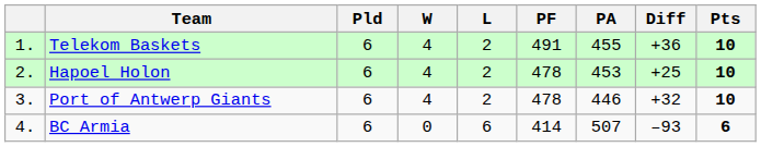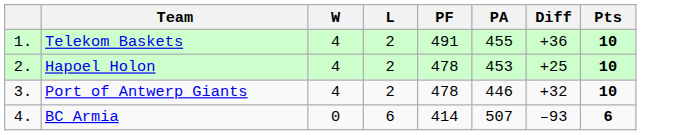- column: Pld | 6 | 6 | 6 | 6
